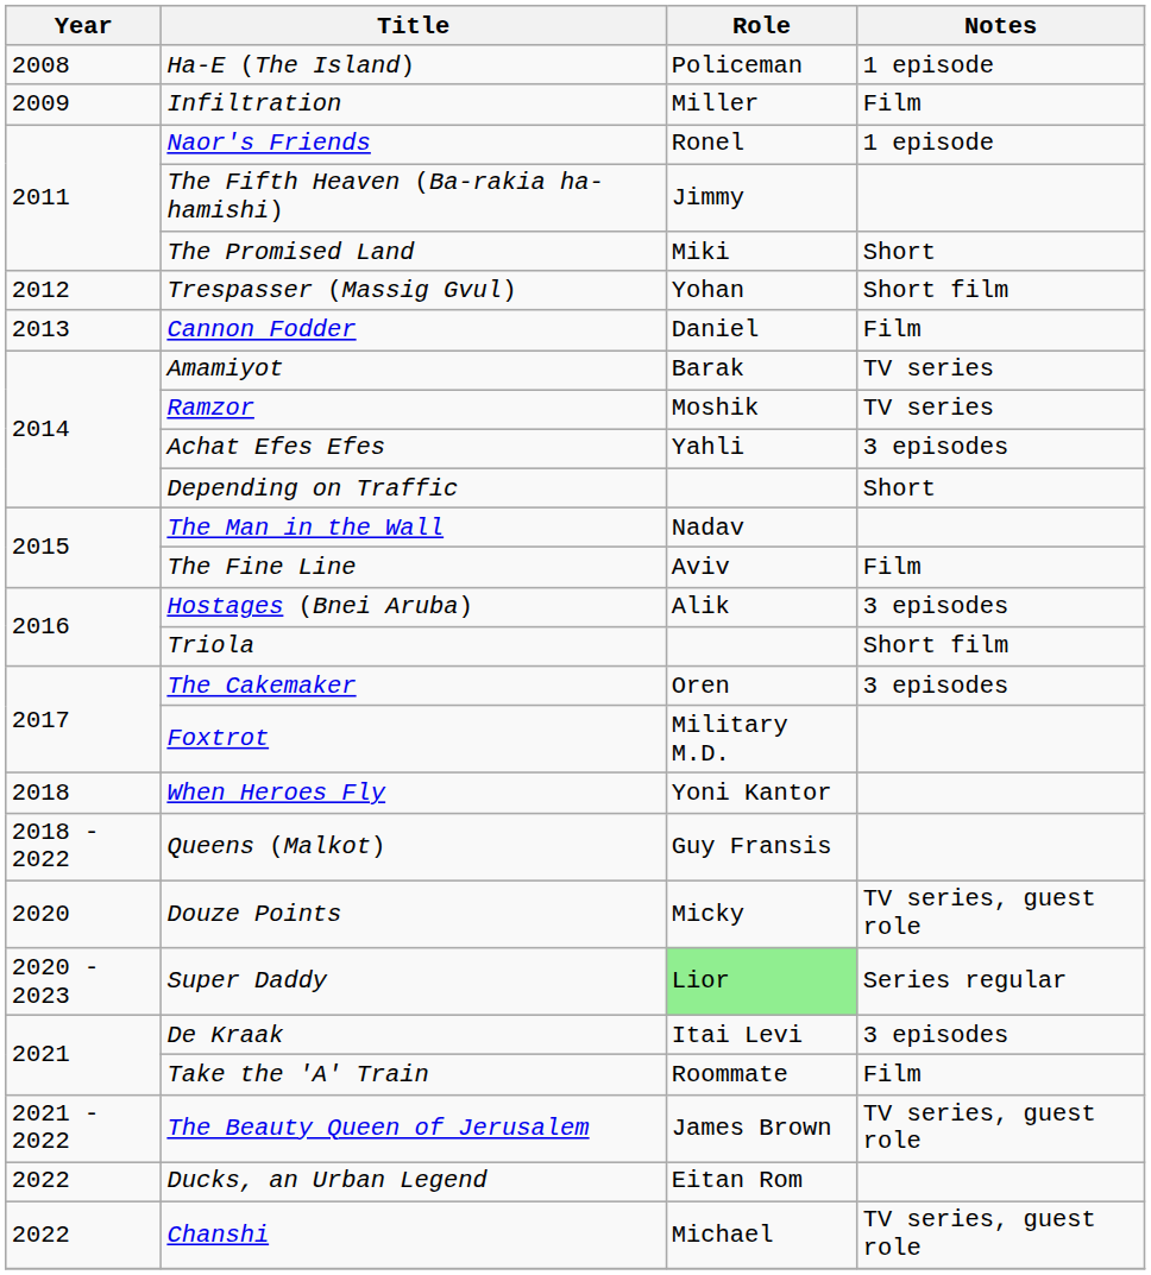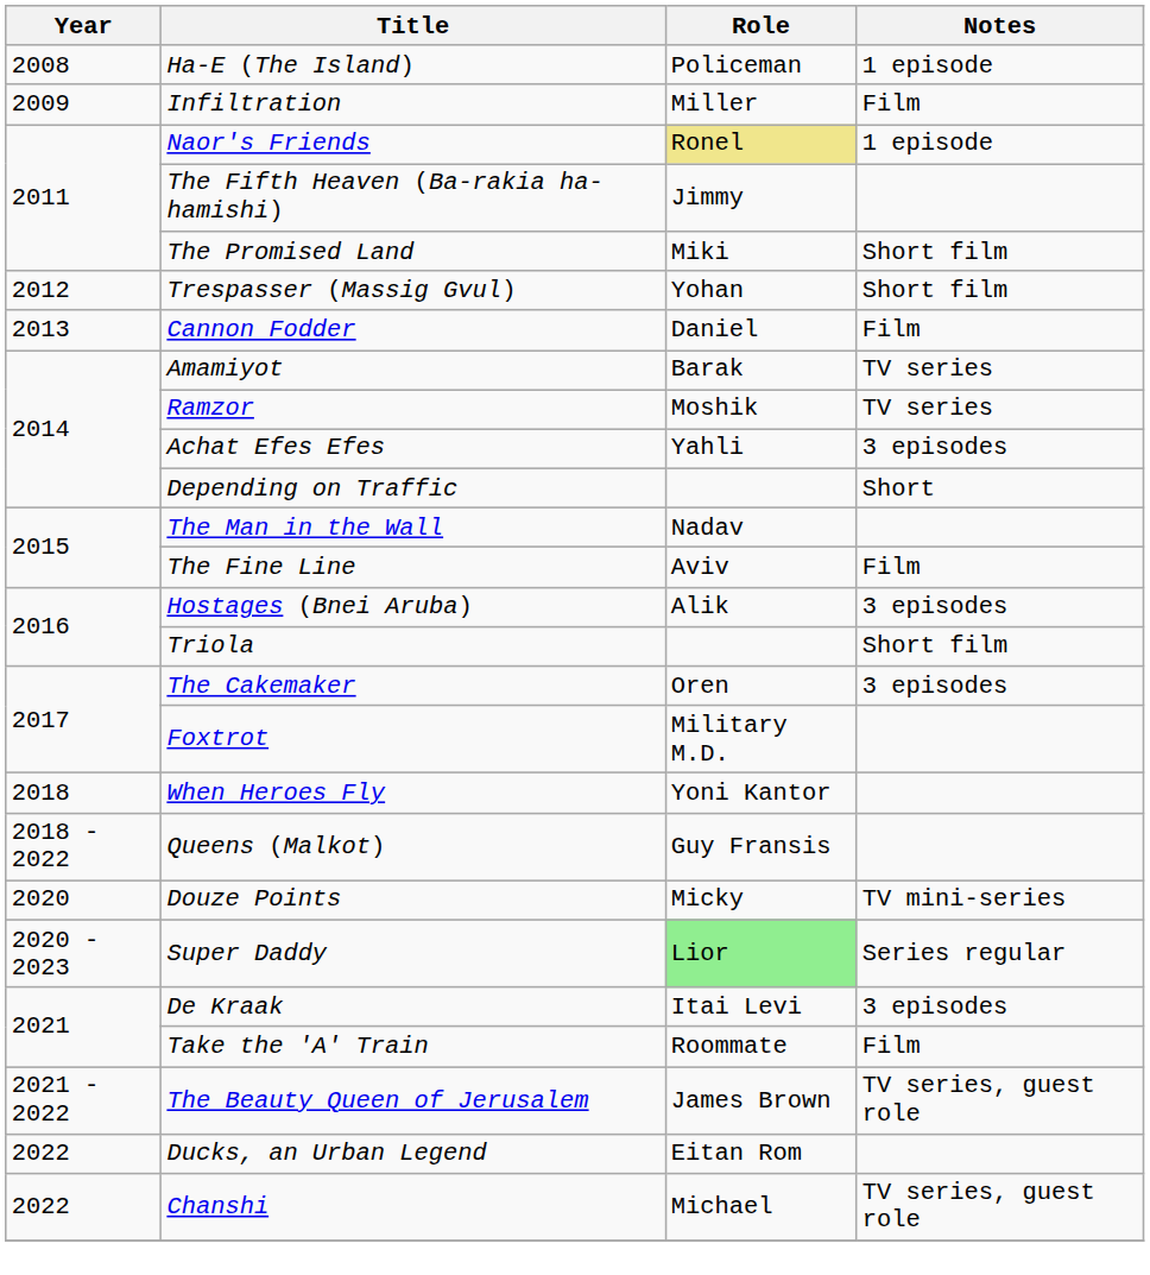Naor's Friends | Role: no background -> khaki background
The Promised Land | Notes: Short -> Short film
Douze Points | Notes: TV series, guest role -> TV mini-series
